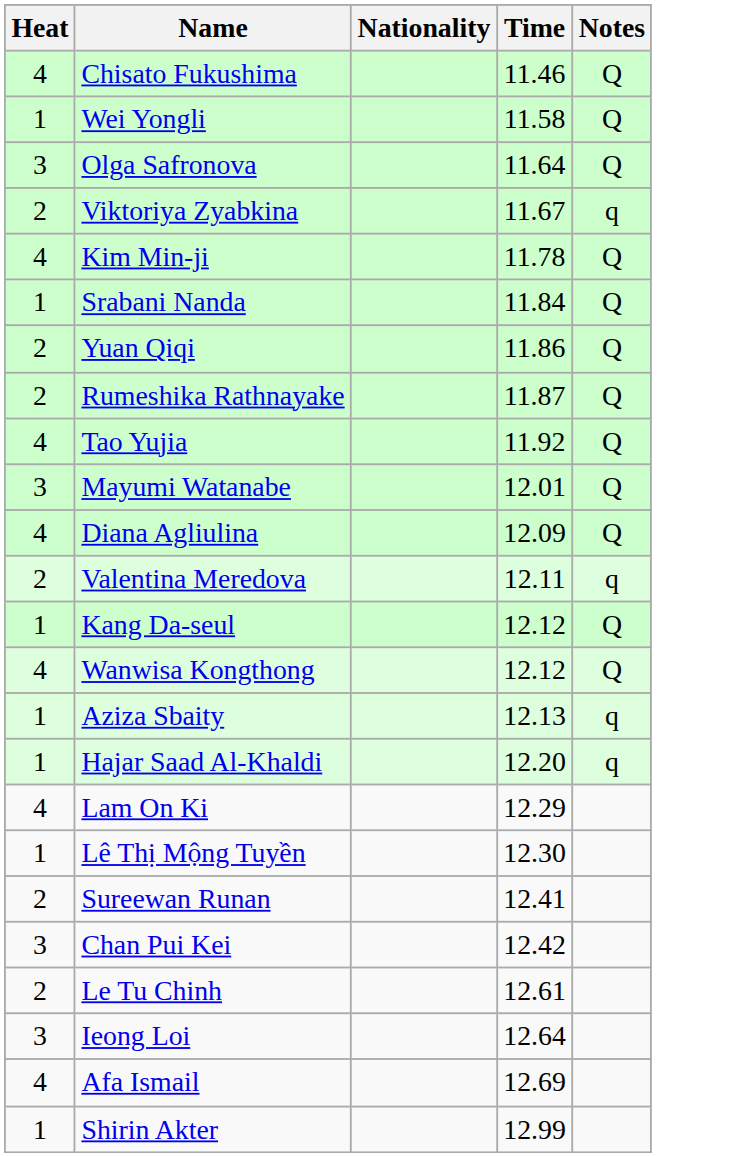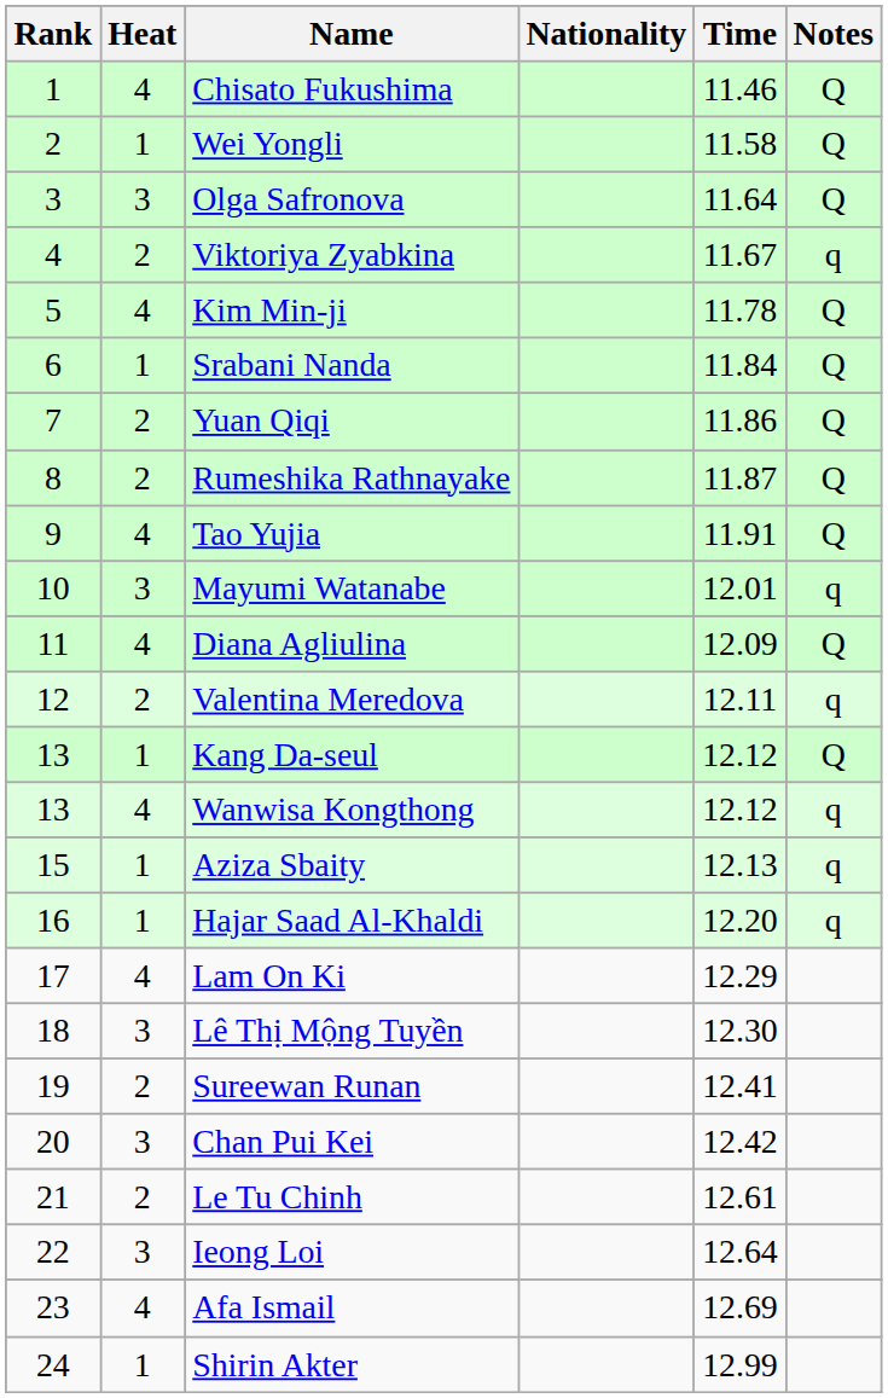+ column: Rank | 1 | 2 | 3 | 4 | 5 | 6 | 7 | 8 | 9 | 10 | 11 | 12 | 13 | 13 | 15 | 16 | 17 | 18 | 19 | 20 | 21 | 22 | 23 | 24
Tao Yujia | Time: 11.92 -> 11.91
Mayumi Watanabe | Notes: Q -> q
Wanwisa Kongthong | Notes: Q -> q
Lê Thị Mộng Tuyền | Heat: 1 -> 3
